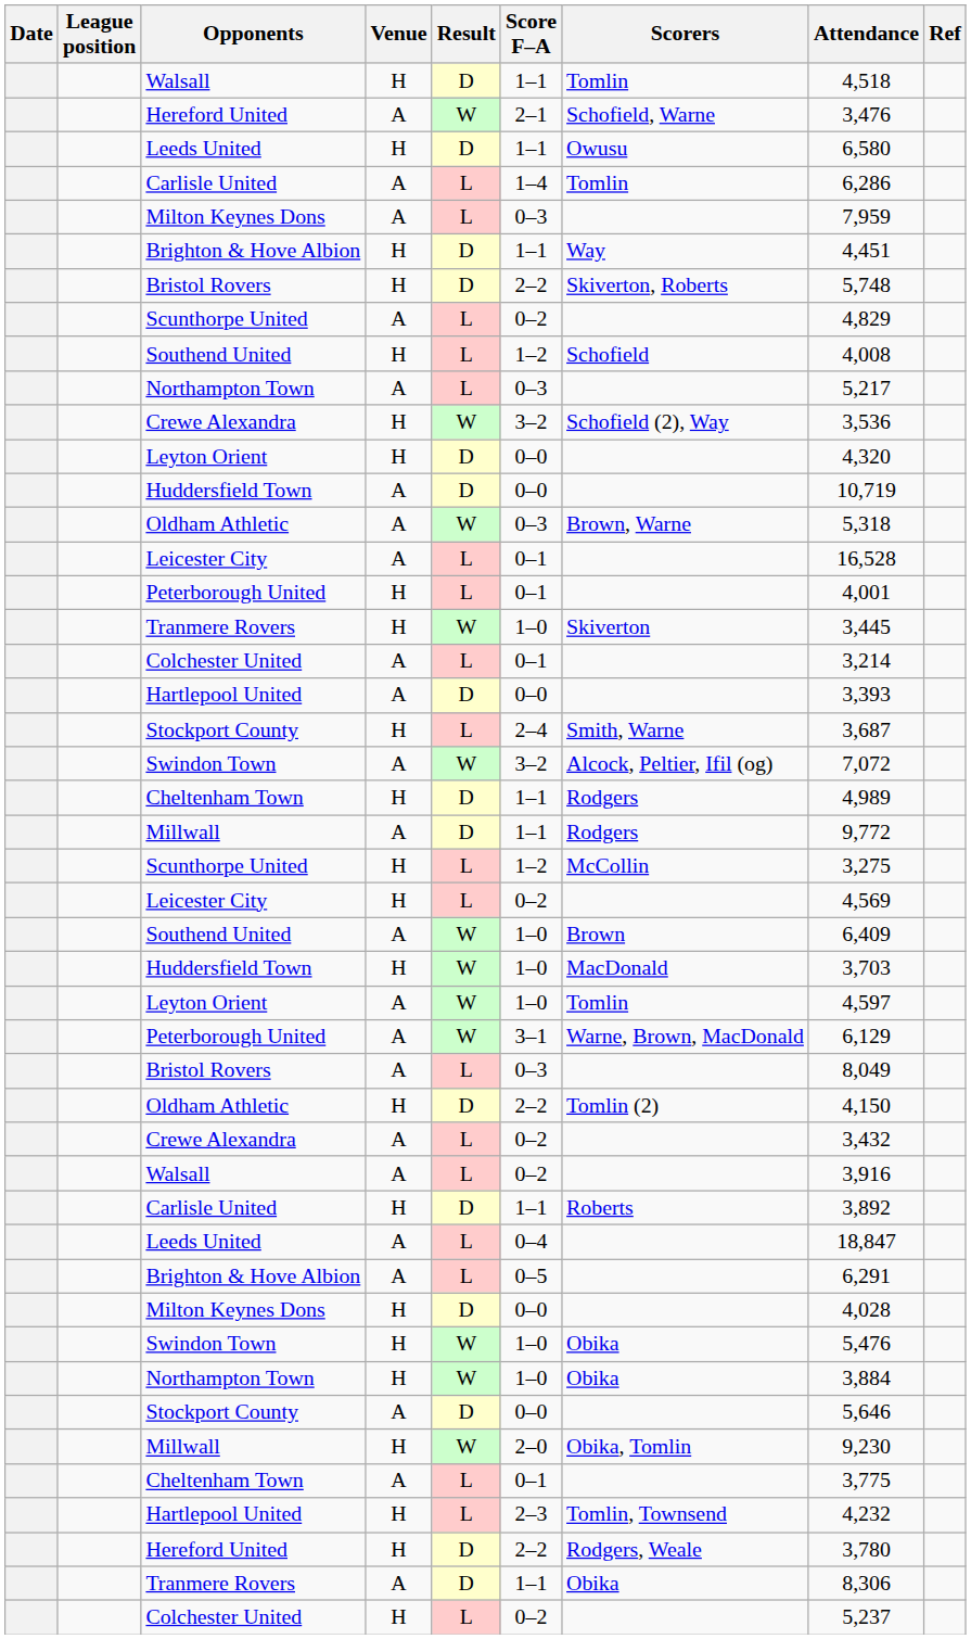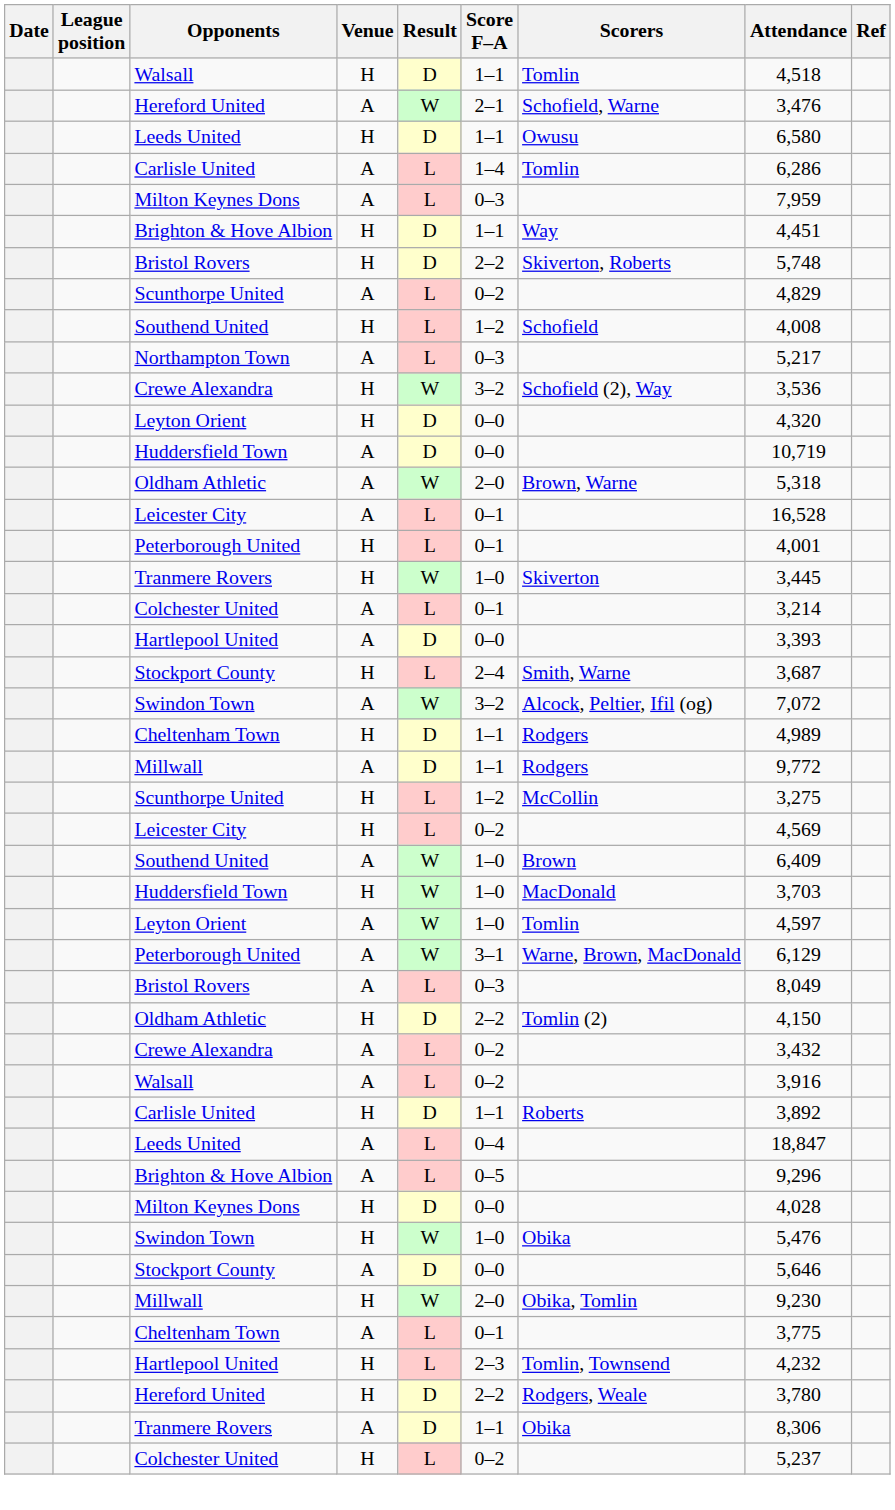Oldham Athletic / A | Score F–A: 0–3 -> 2–0
Brighton & Hove Albion / A | Attendance: 6,291 -> 9,296
- row: Northampton Town | H | W | 1–0 | Obika | 3,884
